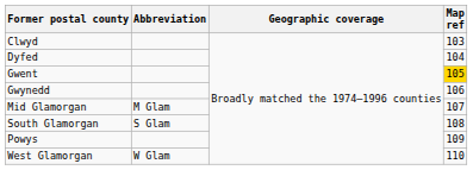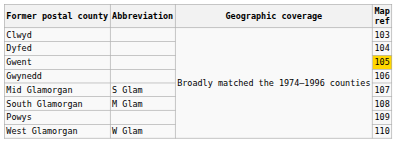Mid Glamorgan | Abbreviation: M Glam -> S Glam
South Glamorgan | Abbreviation: S Glam -> M Glam
